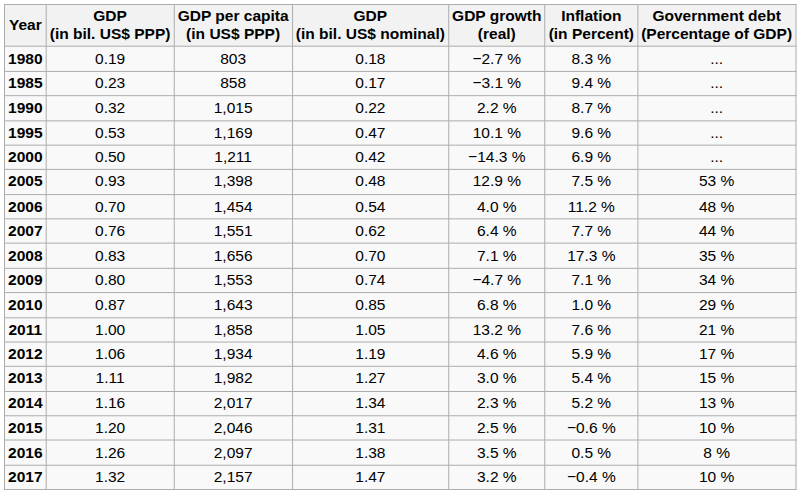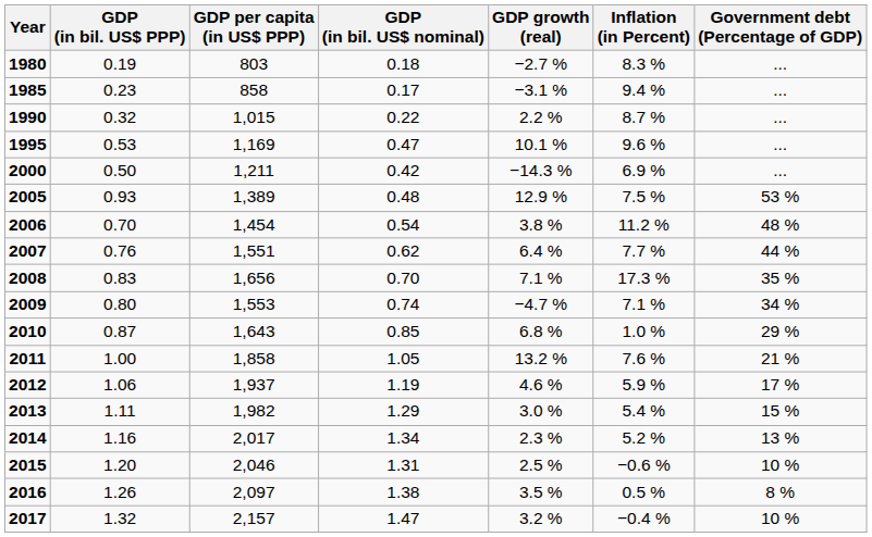2005 | GDP per capita (in US$ PPP): 1,398 -> 1,389
2006 | GDP growth (real): 4.0 % -> 3.8 %
2012 | GDP per capita (in US$ PPP): 1,934 -> 1,937
2013 | GDP (in bil. US$ nominal): 1.27 -> 1.29
